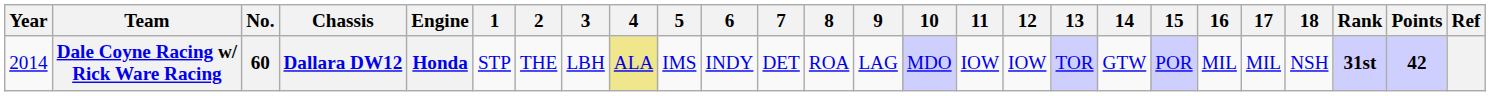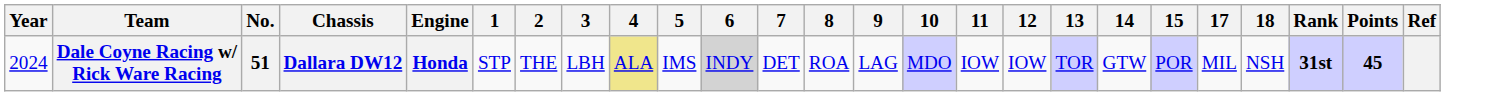- column: 16 | MIL
Dale Coyne Racing w/ Rick Ware Racing | Year: 2014 -> 2024
Dale Coyne Racing w/ Rick Ware Racing | No.: 60 -> 51
Dale Coyne Racing w/ Rick Ware Racing | 6: no background -> lightgrey background
Dale Coyne Racing w/ Rick Ware Racing | Points: 42 -> 45
